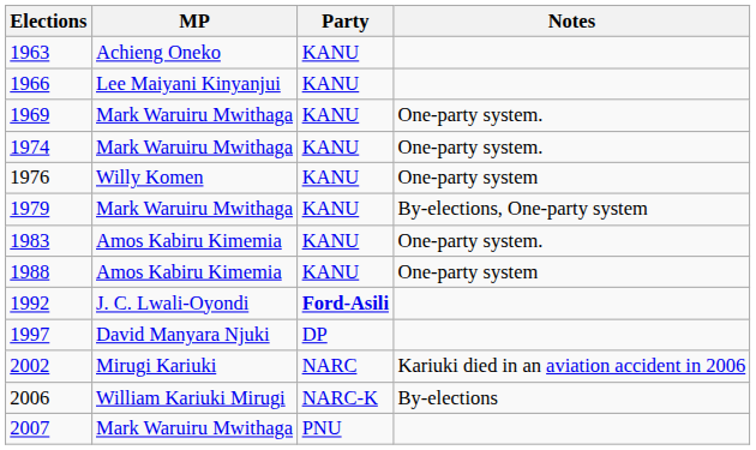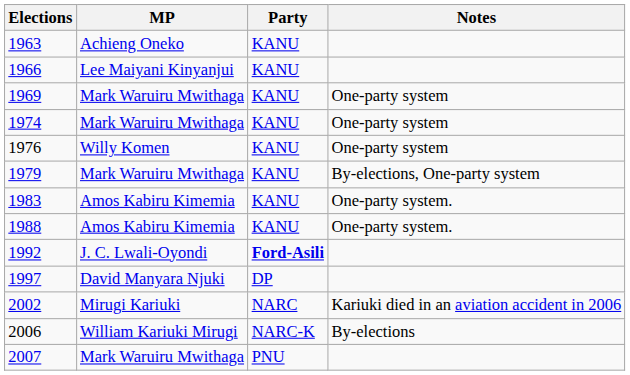1969 | Notes: One-party system. -> One-party system
1974 | Notes: One-party system. -> One-party system
1988 | Notes: One-party system -> One-party system.
